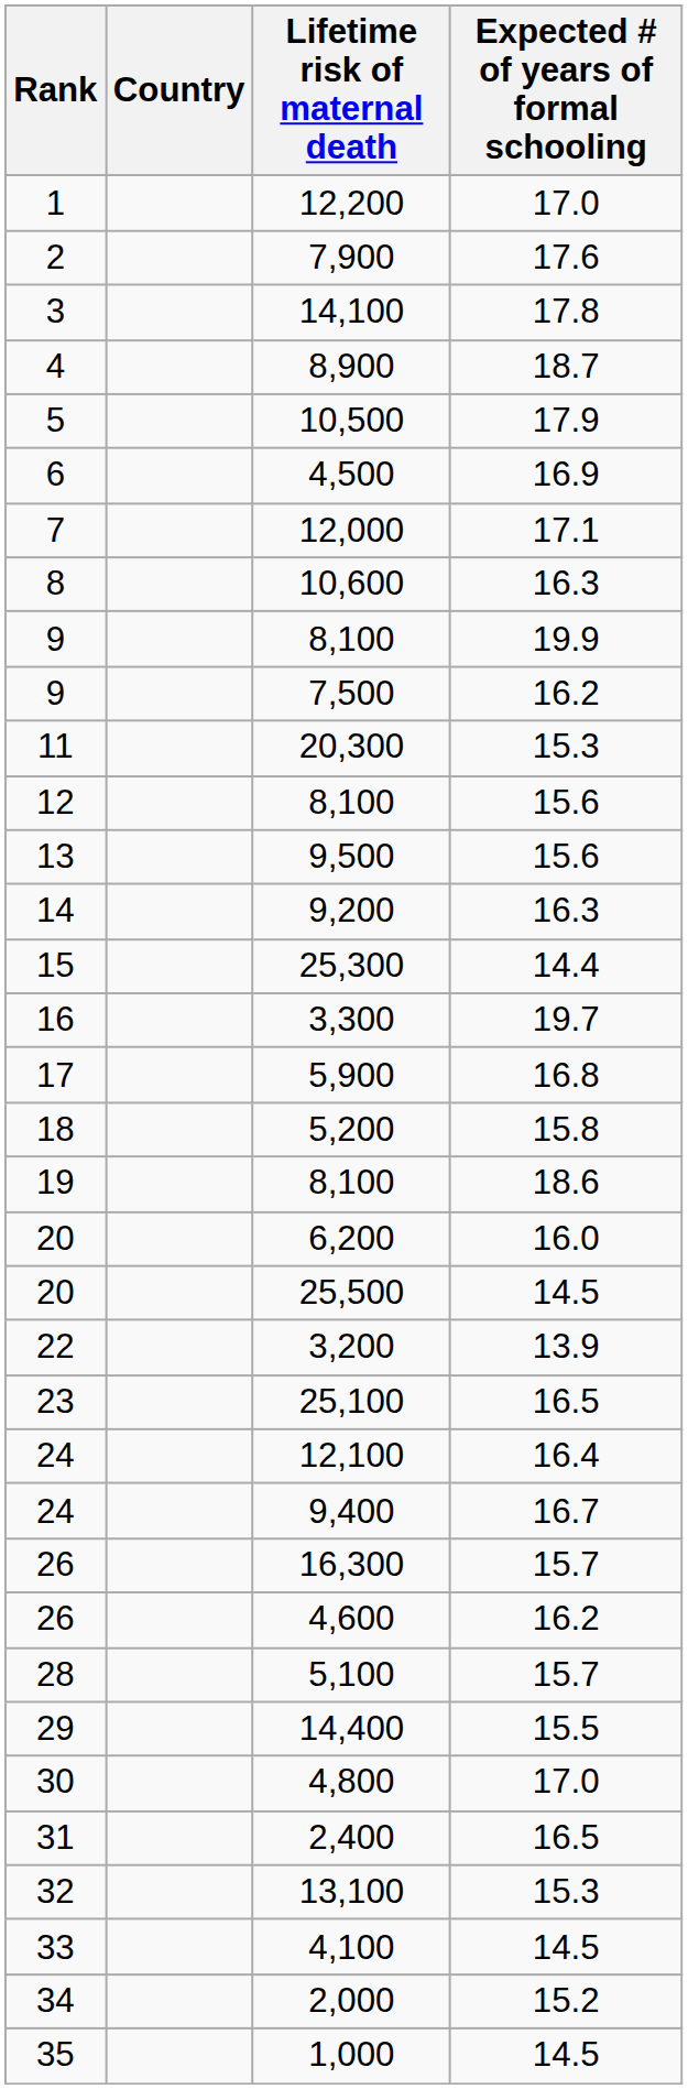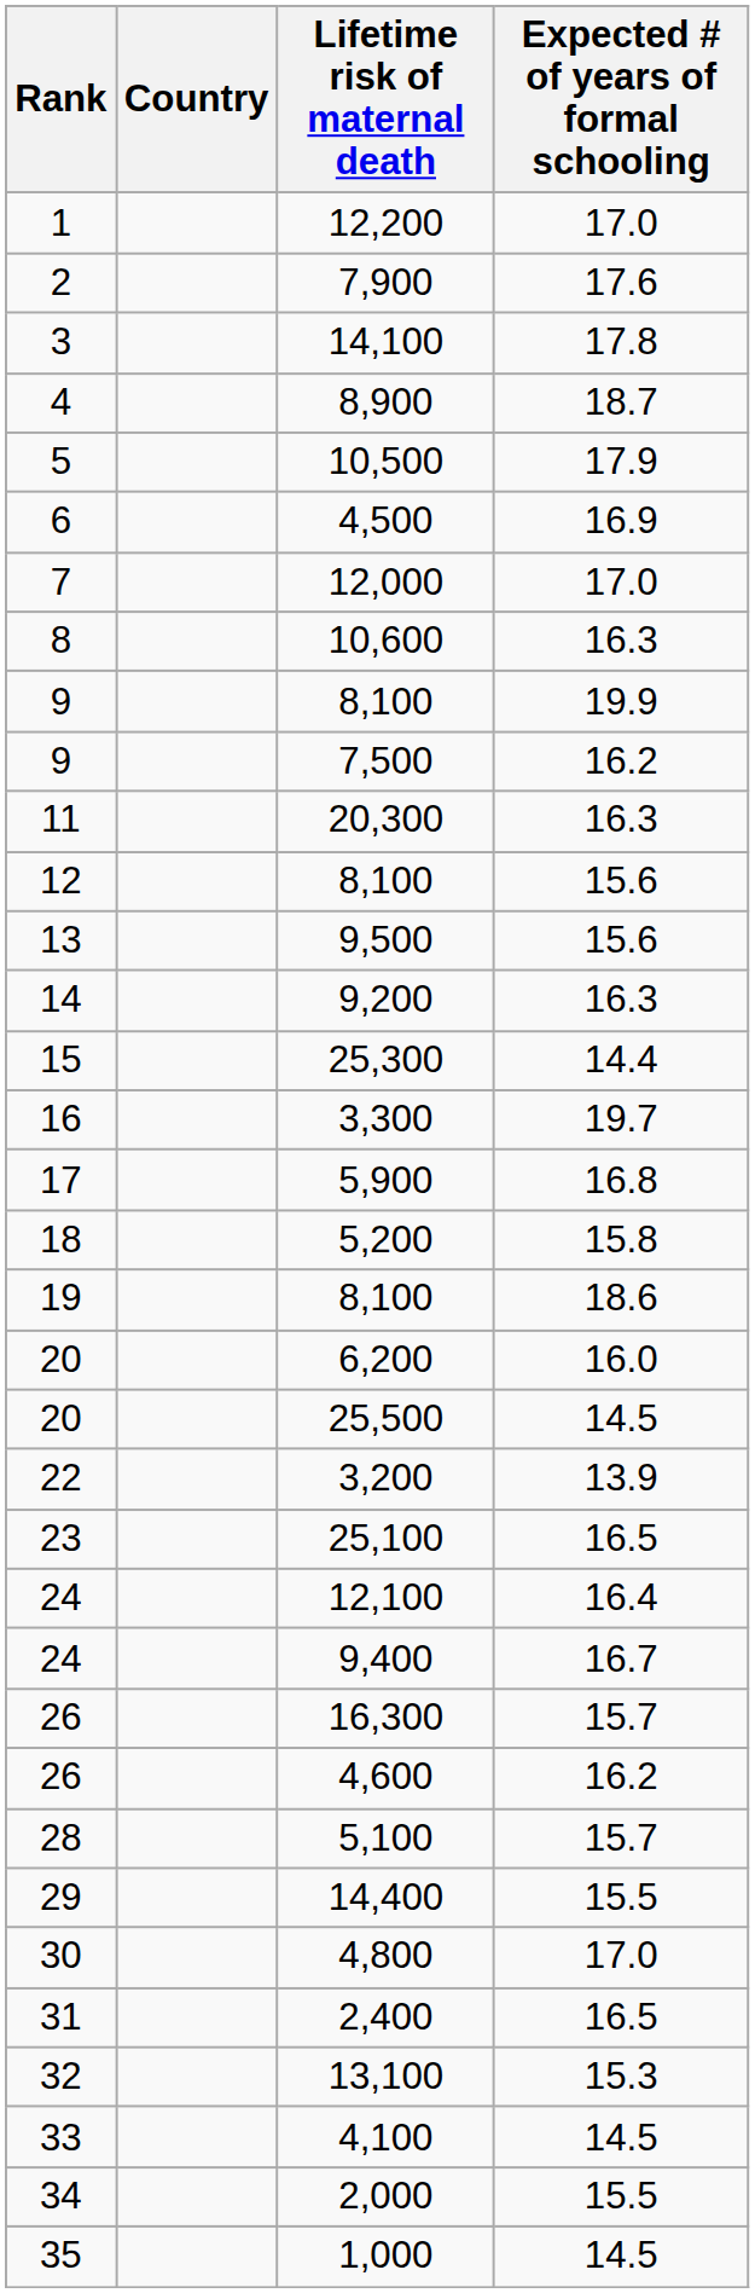12,000 | Expected # of years of formal schooling: 17.1 -> 17.0
20,300 | Expected # of years of formal schooling: 15.3 -> 16.3
2,000 | Expected # of years of formal schooling: 15.2 -> 15.5
